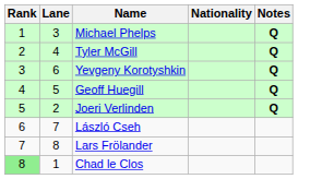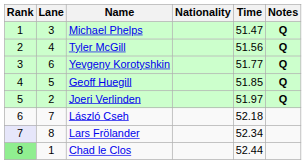+ column: Time | 51.47 | 51.56 | 51.77 | 51.85 | 51.97 | 52.18 | 52.34 | 52.44
Lars Frölander | Rank: no background -> lavender background
